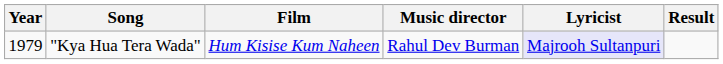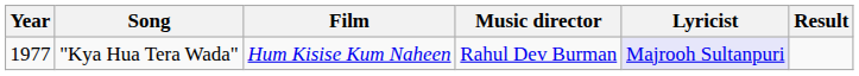"Kya Hua Tera Wada" | Year: 1979 -> 1977
